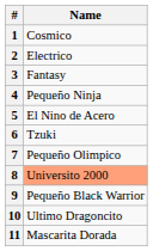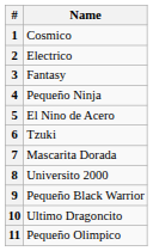7 | Name: Pequeño Olimpico -> Mascarita Dorada
8 | Name: lightsalmon background -> no background
11 | Name: Mascarita Dorada -> Pequeño Olimpico
